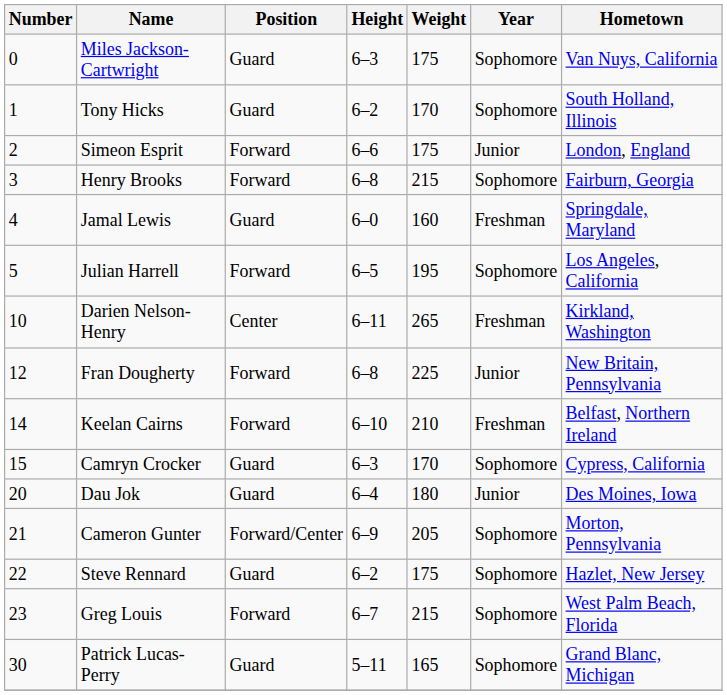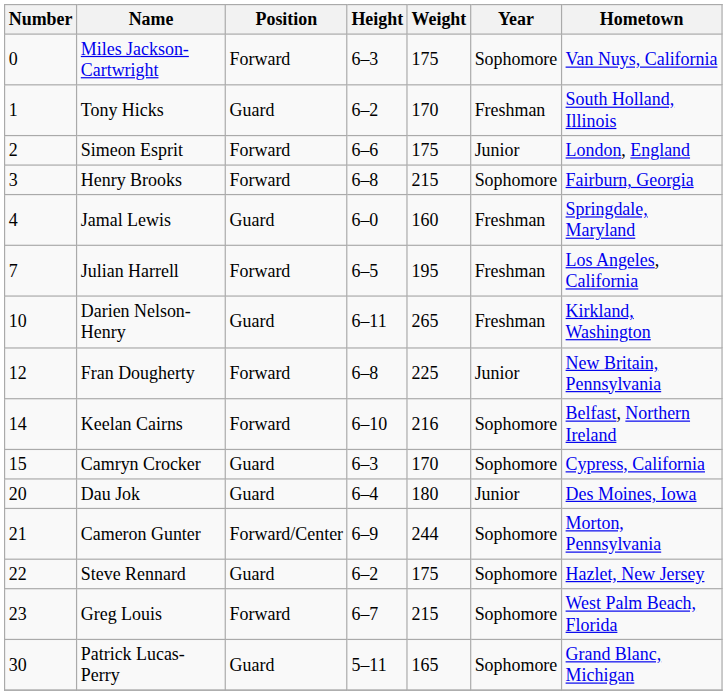Miles Jackson-Cartwright | Position: Guard -> Forward
Tony Hicks | Year: Sophomore -> Freshman
Julian Harrell | Number: 5 -> 7
Julian Harrell | Year: Sophomore -> Freshman
Darien Nelson-Henry | Position: Center -> Guard
Keelan Cairns | Weight: 210 -> 216
Keelan Cairns | Year: Freshman -> Sophomore
Cameron Gunter | Weight: 205 -> 244
